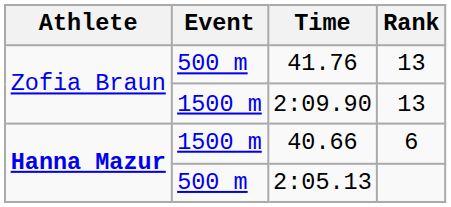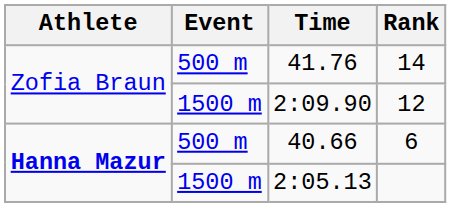41.76 | Rank: 13 -> 14
2:09.90 | Rank: 13 -> 12
40.66 | Event: 1500 m -> 500 m
2:05.13 | Event: 500 m -> 1500 m
